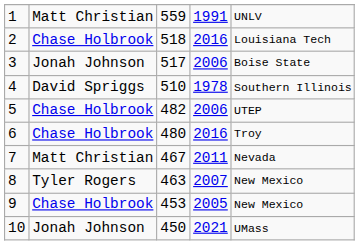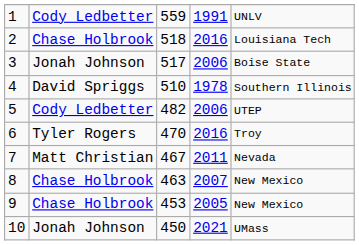1 | column 2: Matt Christian -> Cody Ledbetter
5 | column 2: Chase Holbrook -> Cody Ledbetter
6 | column 2: Chase Holbrook -> Tyler Rogers
6 | column 3: 480 -> 470
8 | column 2: Tyler Rogers -> Chase Holbrook
